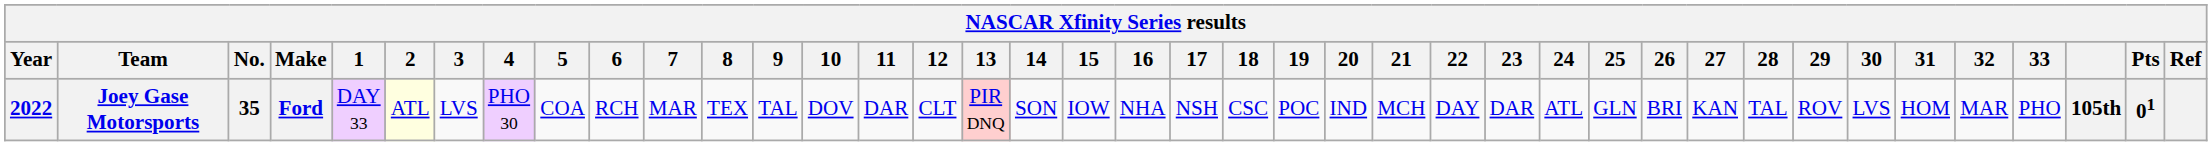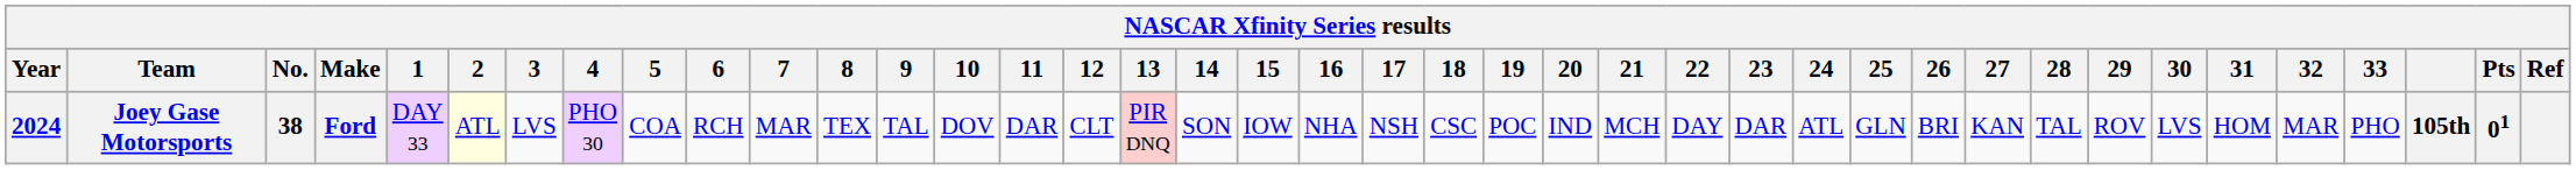Joey Gase Motorsports | Year: 2022 -> 2024
Joey Gase Motorsports | No.: 35 -> 38
